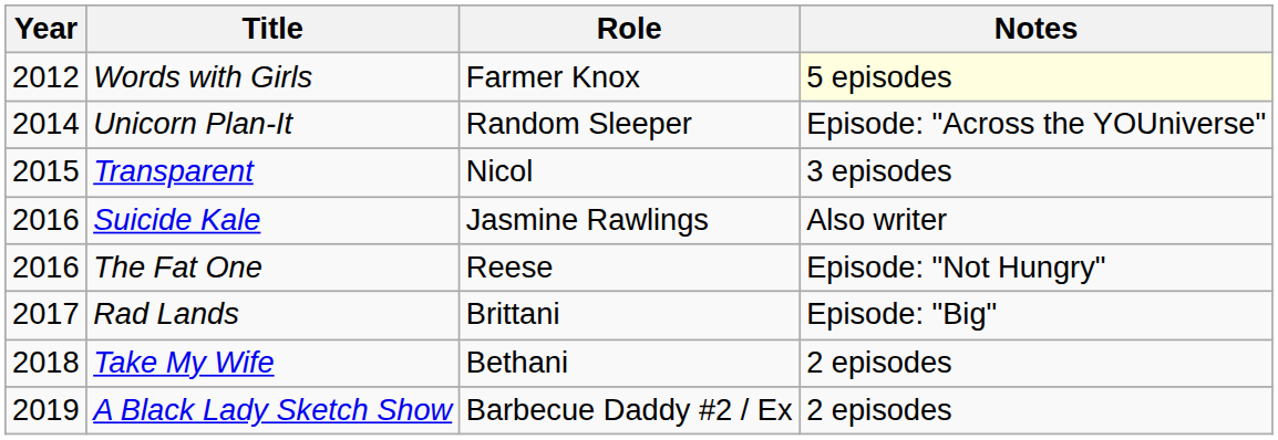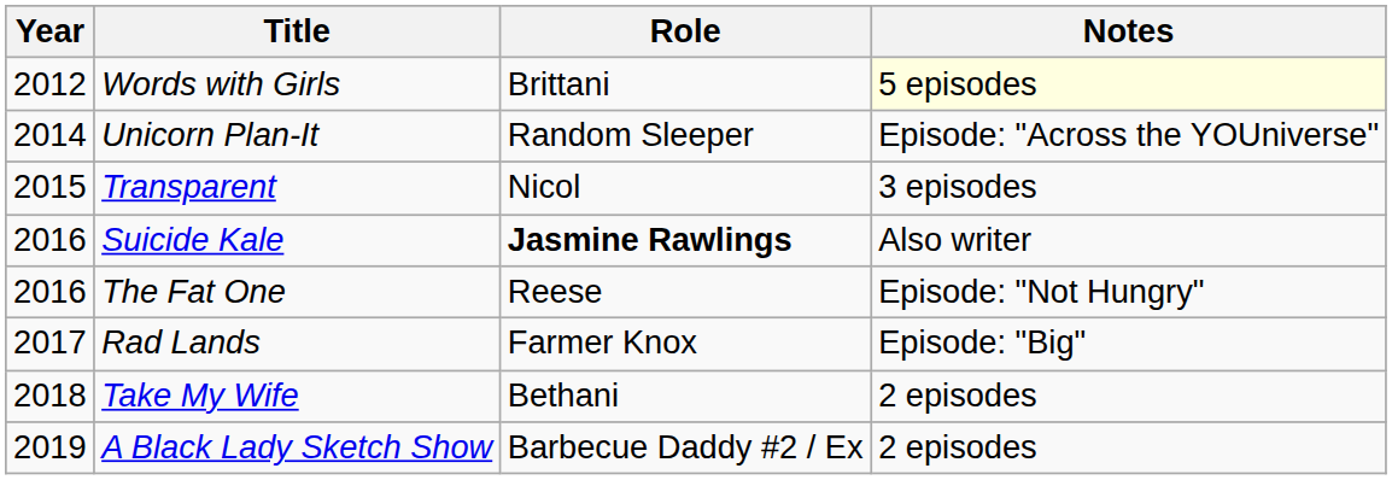Words with Girls | Role: Farmer Knox -> Brittani
Suicide Kale | Role: normal -> bold
Rad Lands | Role: Brittani -> Farmer Knox
